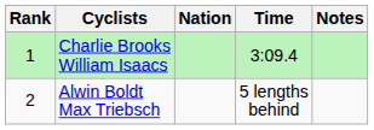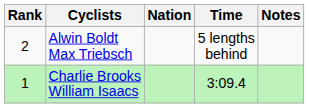rows swapped: Charlie Brooks William Isaacs <-> Alwin Boldt Max Triebsch
